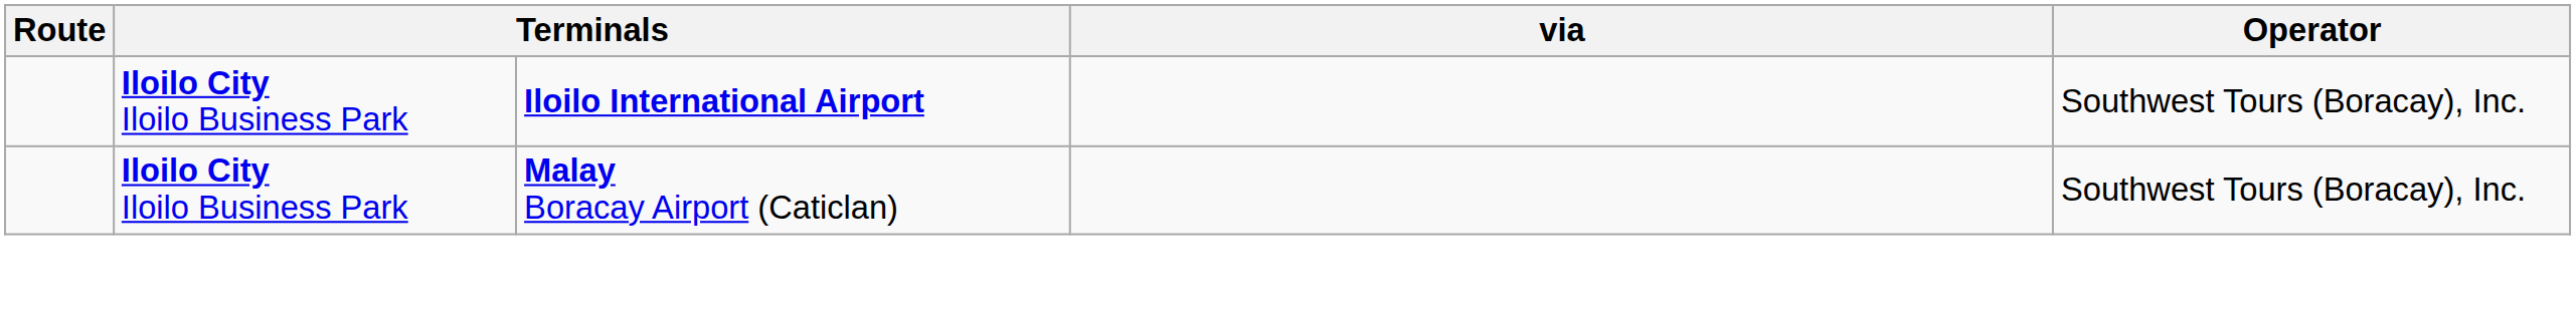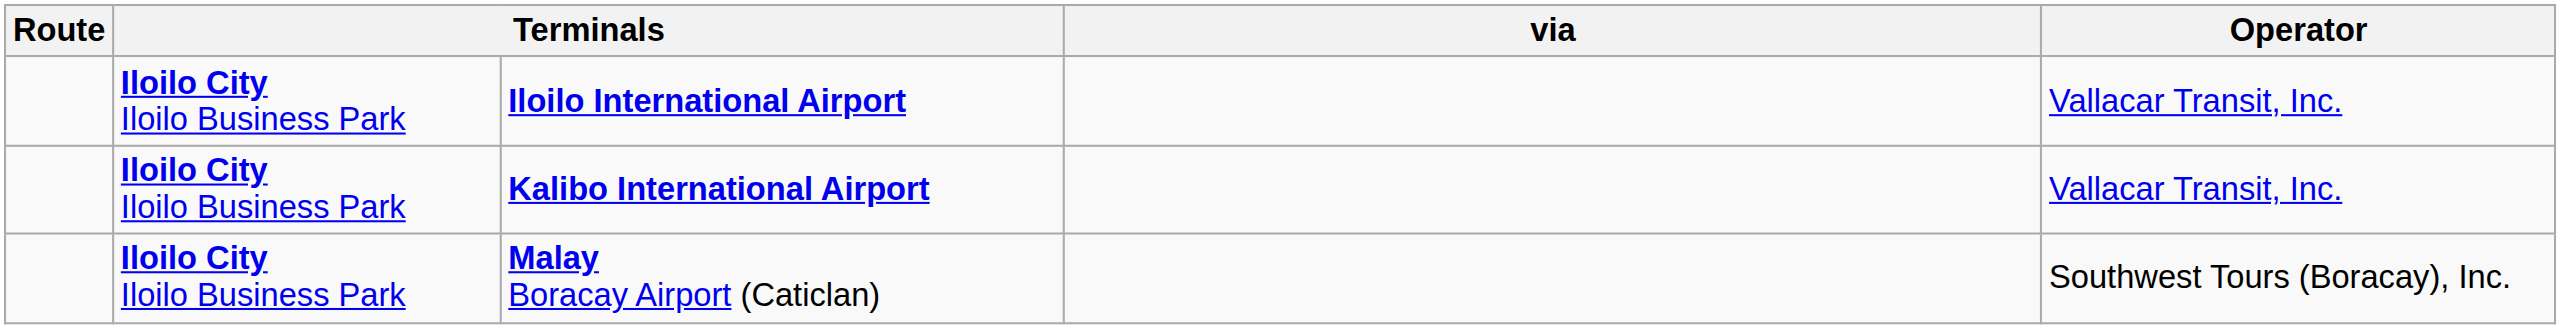Iloilo International Airport | Operator: Southwest Tours (Boracay), Inc. -> Vallacar Transit, Inc.
+ row: Iloilo City Iloilo Business Park | Kalibo International Airport | Vallacar Transit, Inc.
